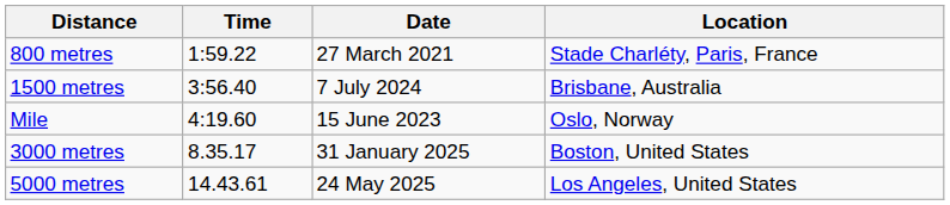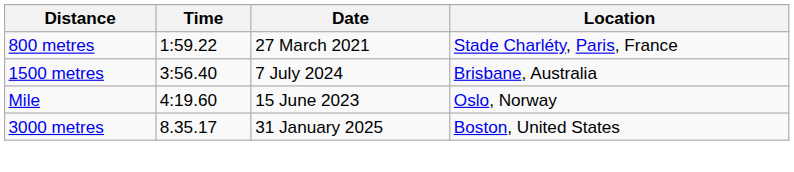- row: 5000 metres | 14.43.61 | 24 May 2025 | Los Angeles, United States
